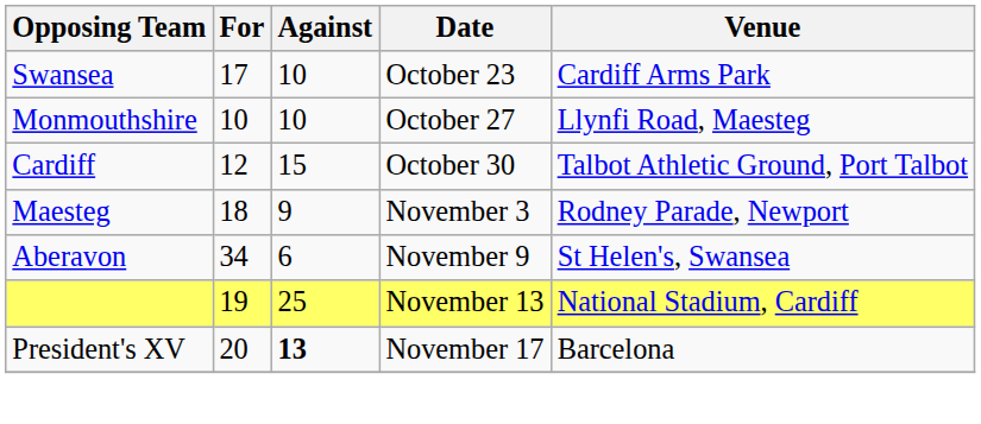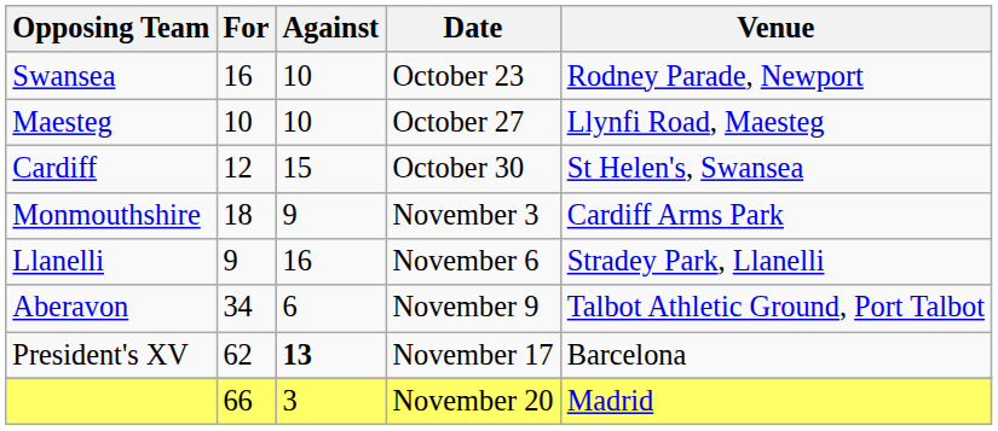October 23 | For: 17 -> 16
October 23 | Venue: Cardiff Arms Park -> Rodney Parade, Newport
October 27 | Opposing Team: Monmouthshire -> Maesteg
October 30 | Venue: Talbot Athletic Ground, Port Talbot -> St Helen's, Swansea
November 3 | Opposing Team: Maesteg -> Monmouthshire
November 3 | Venue: Rodney Parade, Newport -> Cardiff Arms Park
+ row: Llanelli | 9 | 16 | November 6 | Stradey Park, Llanelli
November 9 | Venue: St Helen's, Swansea -> Talbot Athletic Ground, Port Talbot
- row: 19 | 25 | November 13 | National Stadium, Cardiff
November 17 | For: 20 -> 62
+ row: 66 | 3 | November 20 | Madrid
